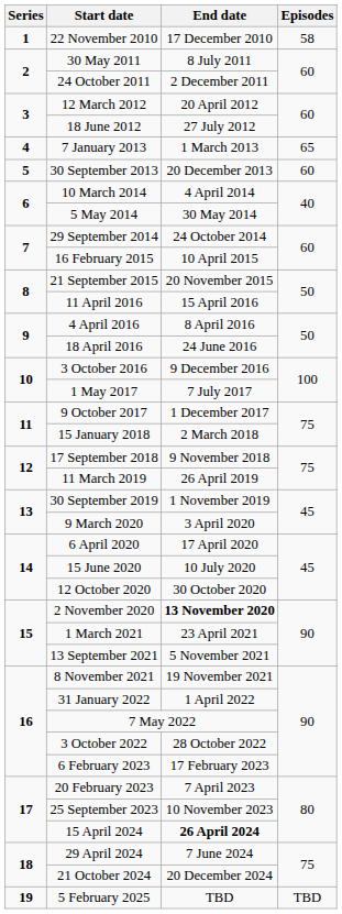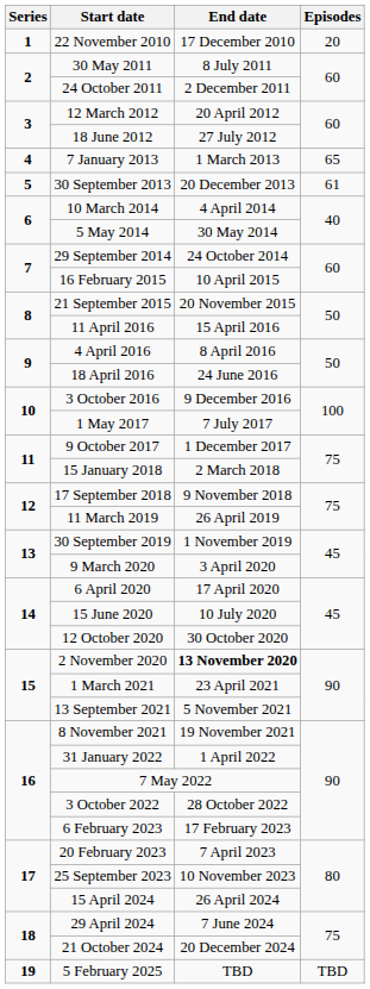22 November 2010 | Episodes: 58 -> 20
30 September 2013 | Episodes: 60 -> 61
15 April 2024 | End date: bold -> normal
